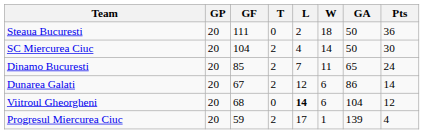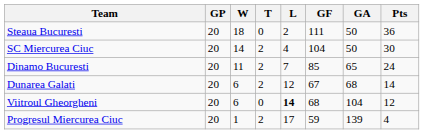columns swapped: W <-> GF
Dunarea Galati | GA: 86 -> 68
